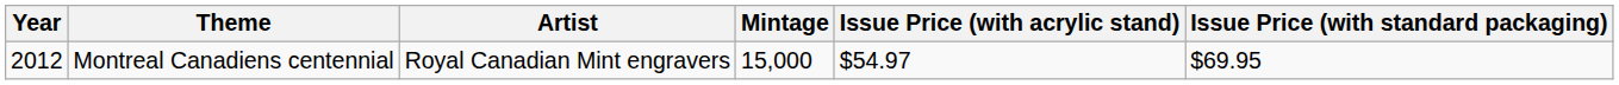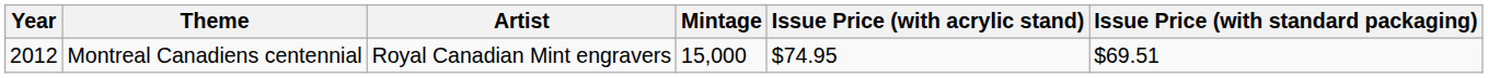Montreal Canadiens centennial | Issue Price (with acrylic stand): $54.97 -> $74.95
Montreal Canadiens centennial | Issue Price (with standard packaging): $69.95 -> $69.51
